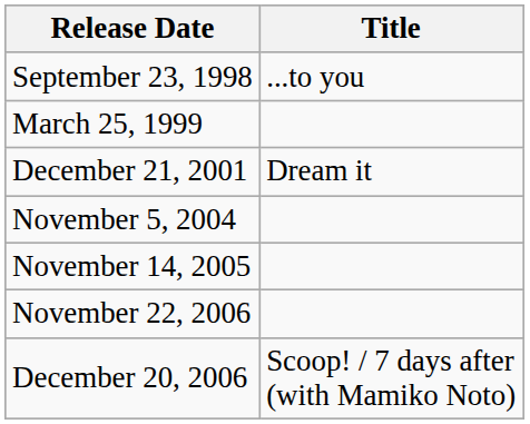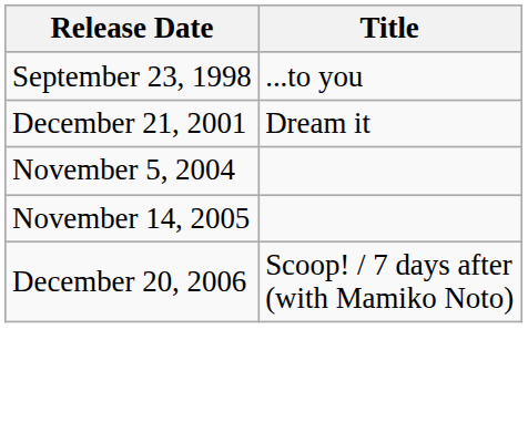- row: March 25, 1999
- row: November 22, 2006
